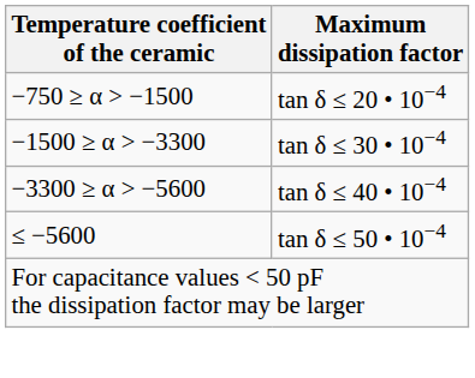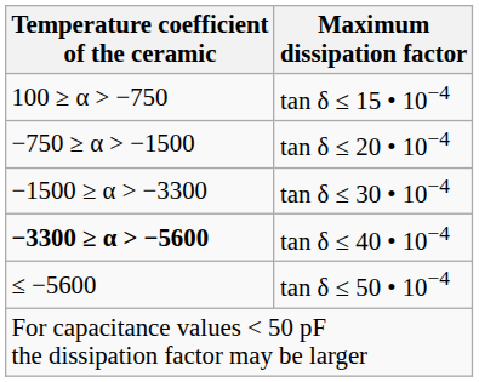+ row: 100 ≥ α > −750 | tan δ ≤ 15 • 10−4
tan δ ≤ 40 • 10−4 | Temperature coefficient of the ceramic: normal -> bold
